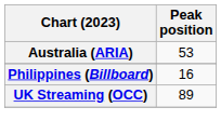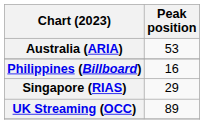+ row: Singapore (RIAS) | 29
